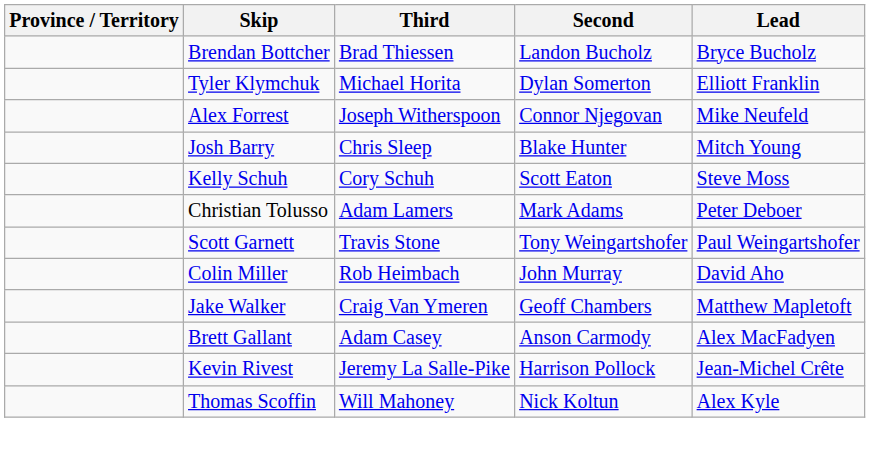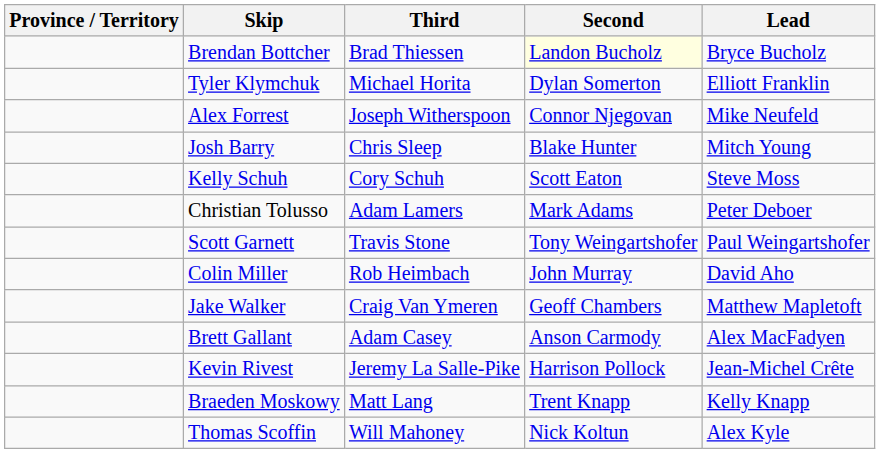Brendan Bottcher | Second: no background -> lightyellow background
+ row: Braeden Moskowy | Matt Lang | Trent Knapp | Kelly Knapp
